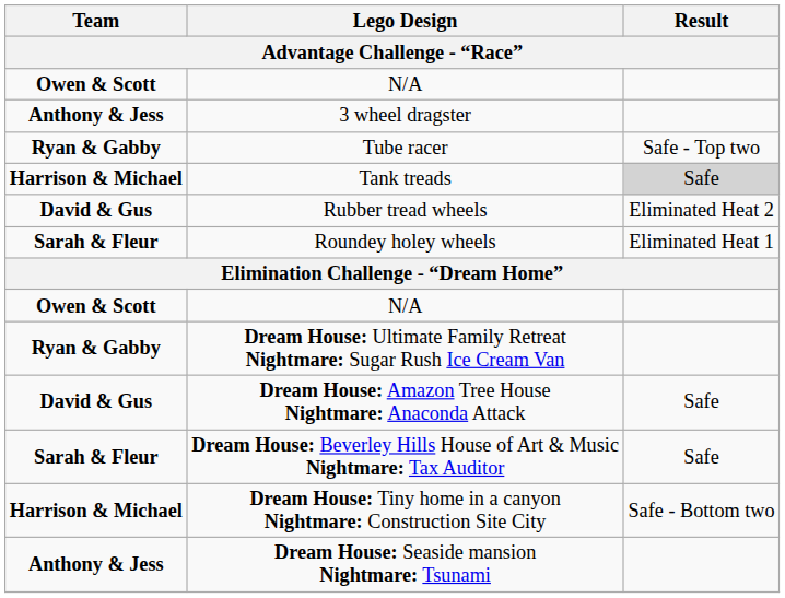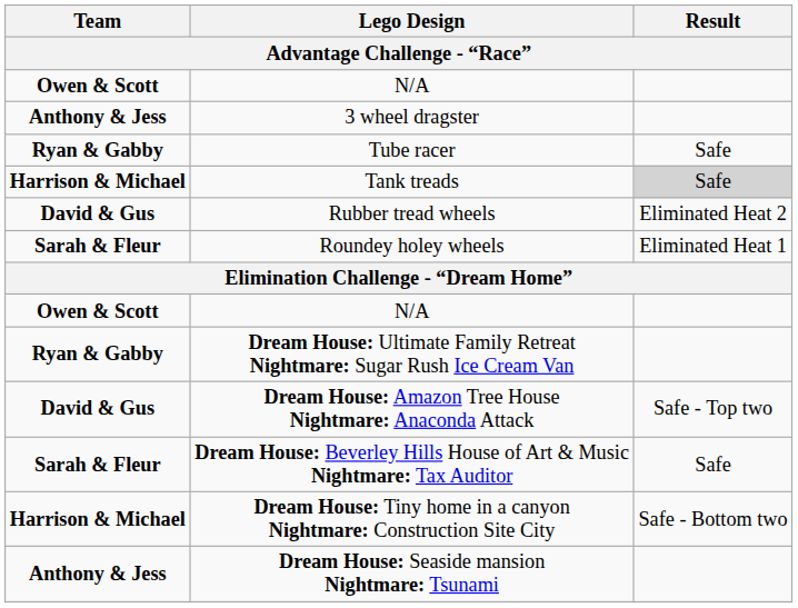Tube racer | Result: Safe - Top two -> Safe
Dream House: Amazon Tree House Nightmare: Anaconda Attack | Result: Safe -> Safe - Top two
